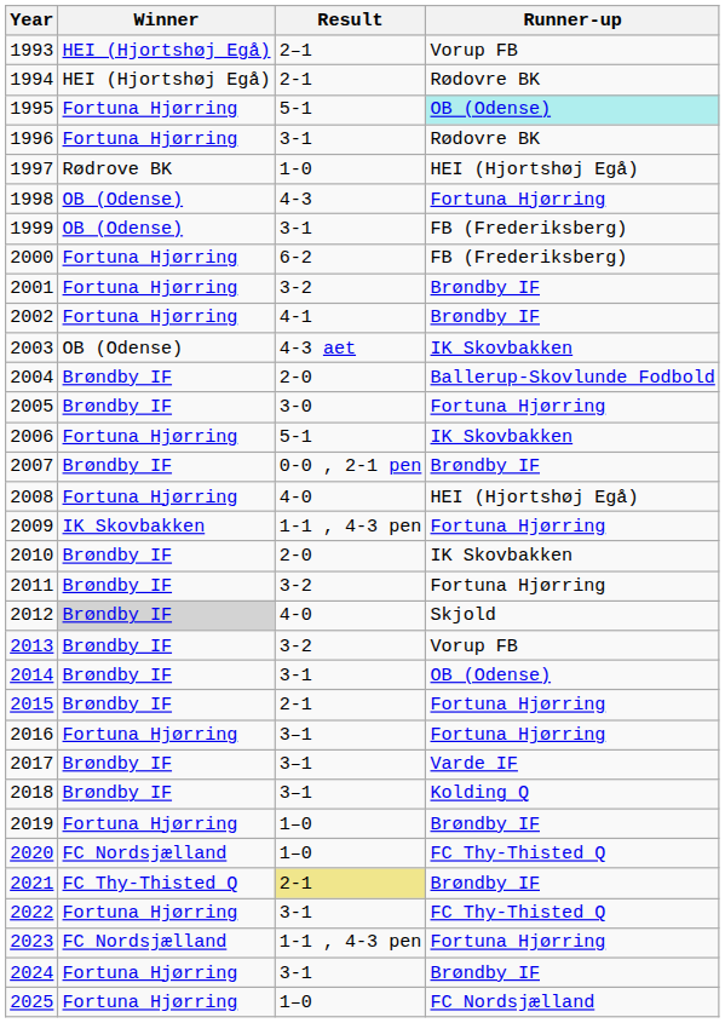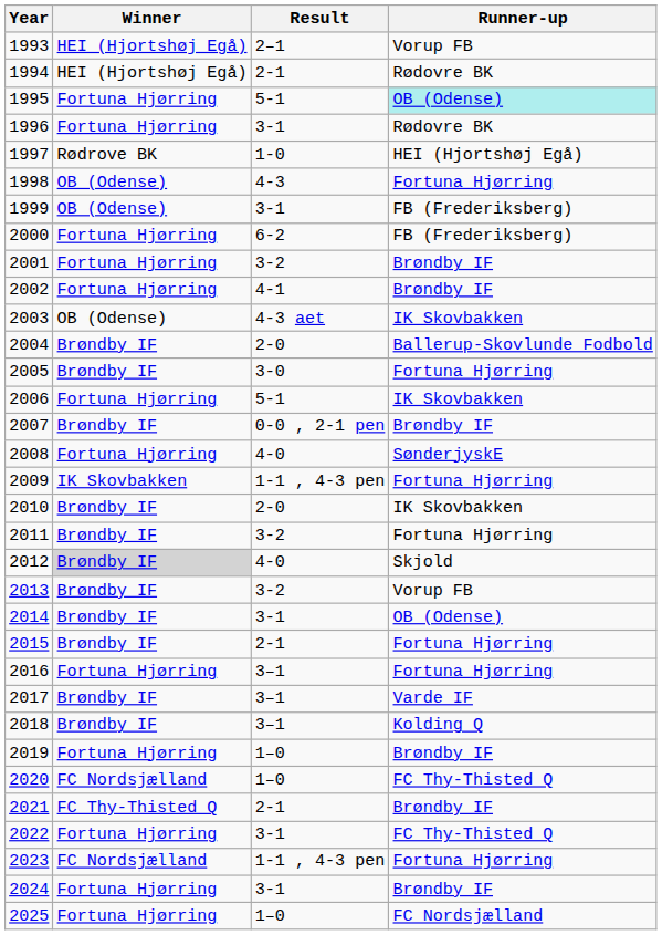2008 | Runner-up: HEI (Hjortshøj Egå) -> SønderjyskE
2021 | Result: khaki background -> no background
